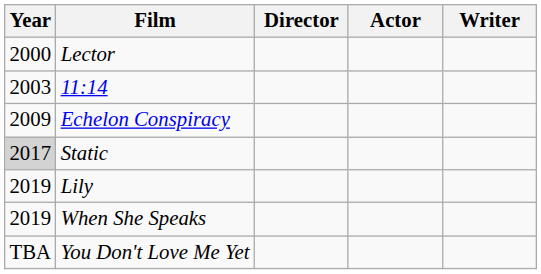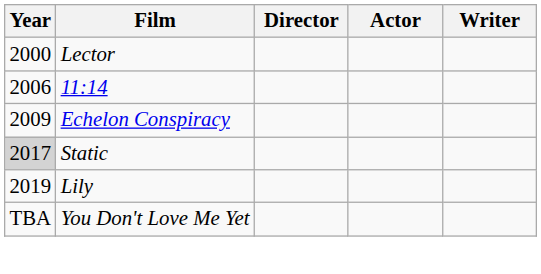11:14 | Year: 2003 -> 2006
- row: 2019 | When She Speaks
